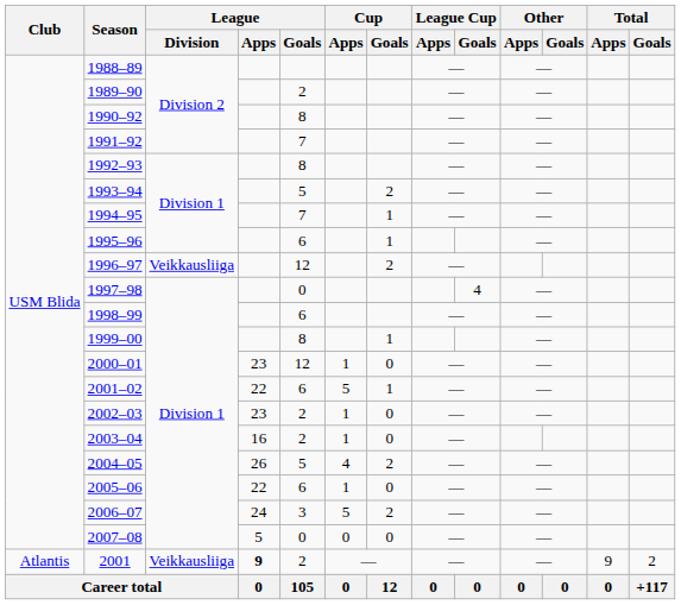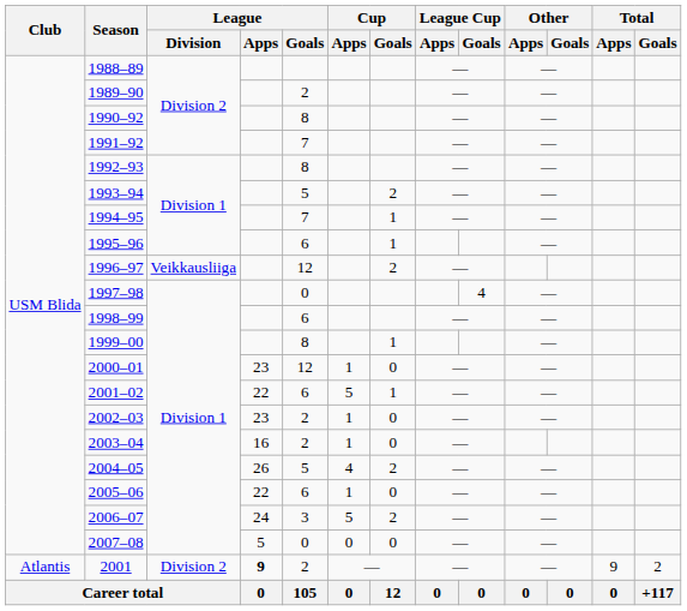2001 | League / Division: Veikkausliiga -> Division 2
